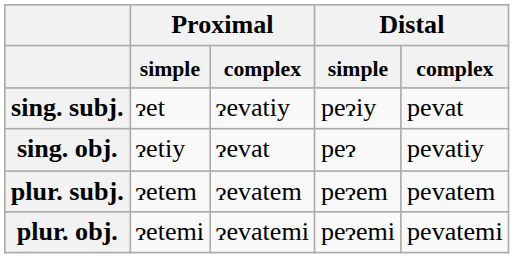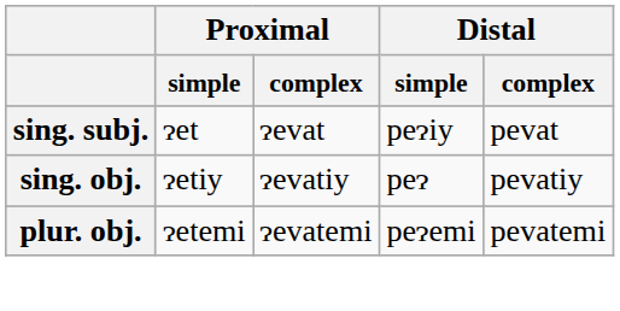sing. subj. | Proximal / complex: ɂevatiy -> ɂevat
sing. obj. | Proximal / complex: ɂevat -> ɂevatiy
- row: plur. subj. | ɂetem | ɂevatem | peɂem | pevatem
